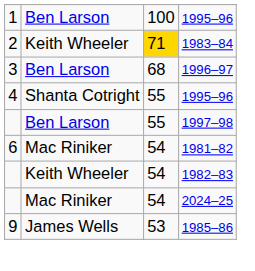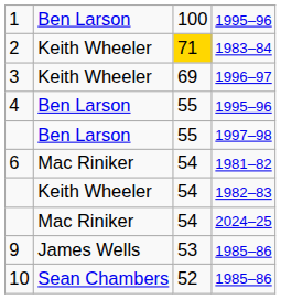3 | column 2: Ben Larson -> Keith Wheeler
3 | column 3: 68 -> 69
4 | column 2: Shanta Cotright -> Ben Larson
+ row: 10 | Sean Chambers | 52 | 1985–86
